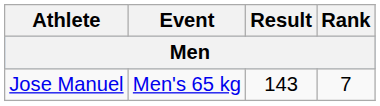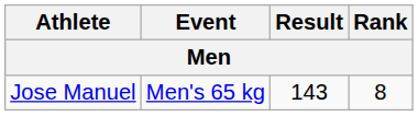Jose Manuel | Rank: 7 -> 8
